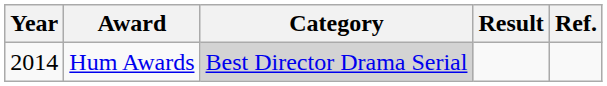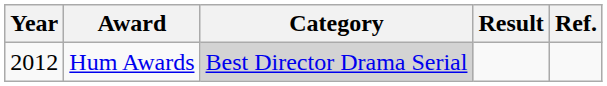Hum Awards | Year: 2014 -> 2012
